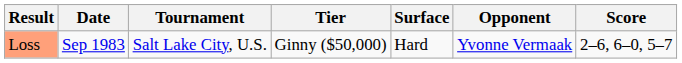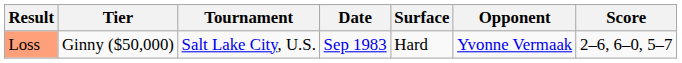columns swapped: Date <-> Tier
